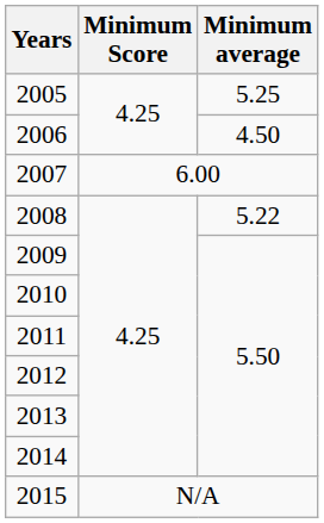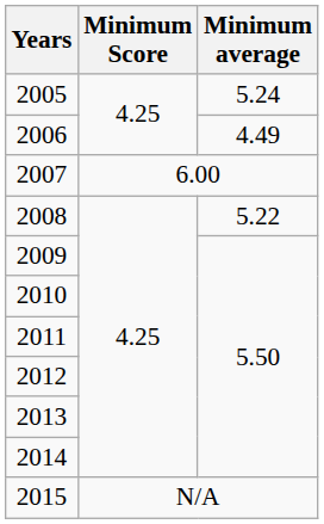2005 | Minimum average: 5.25 -> 5.24
2006 | Minimum average: 4.50 -> 4.49
